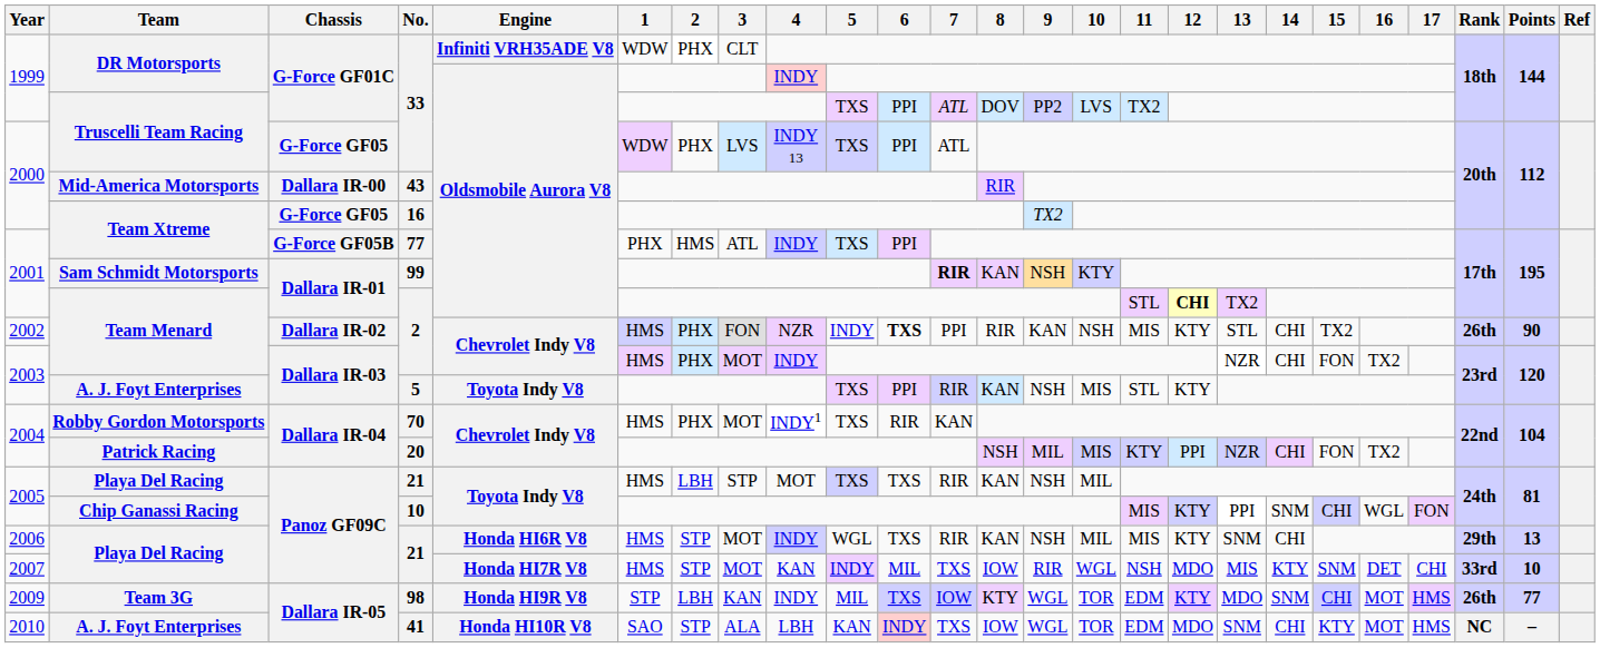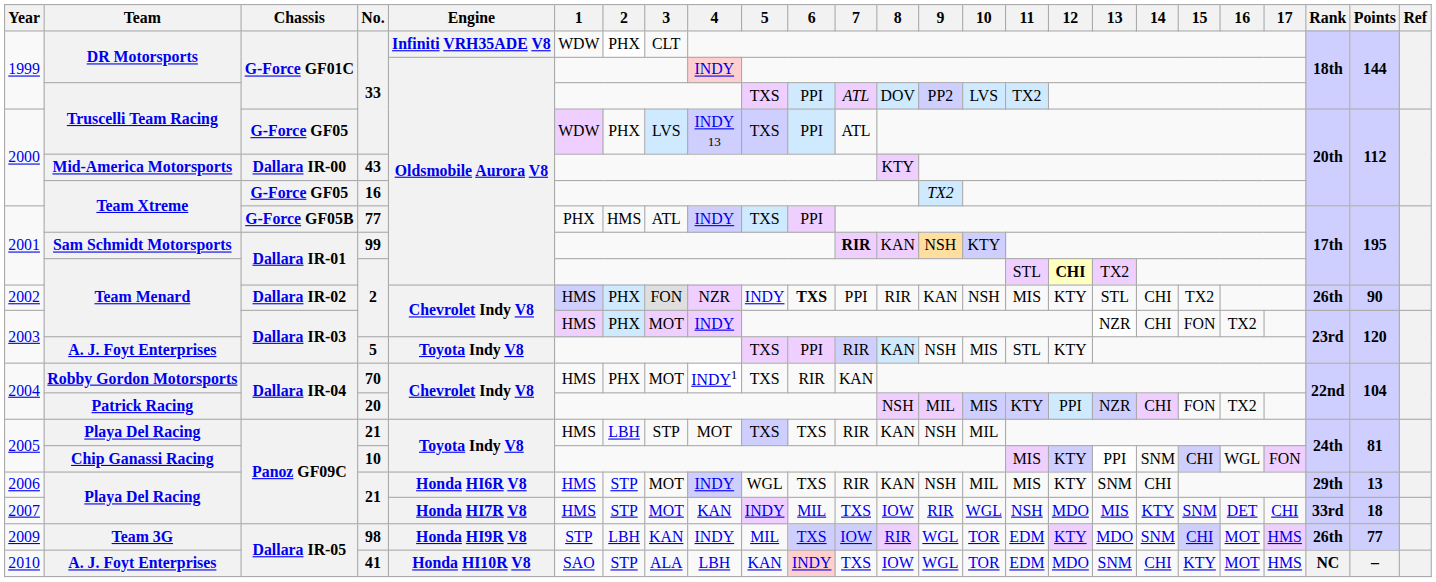43 | 8: RIR -> KTY
2007 / 21 | Points: 10 -> 18
98 | 8: KTY -> RIR
